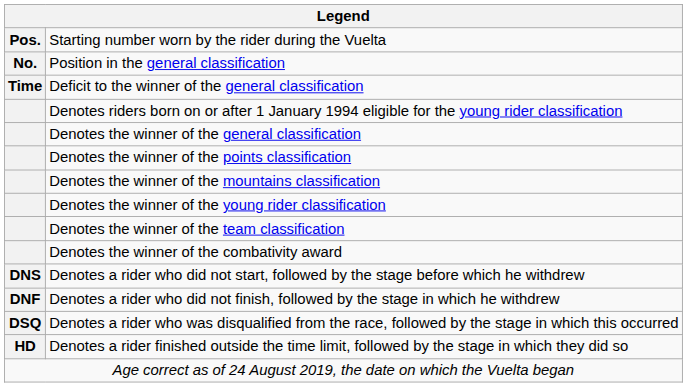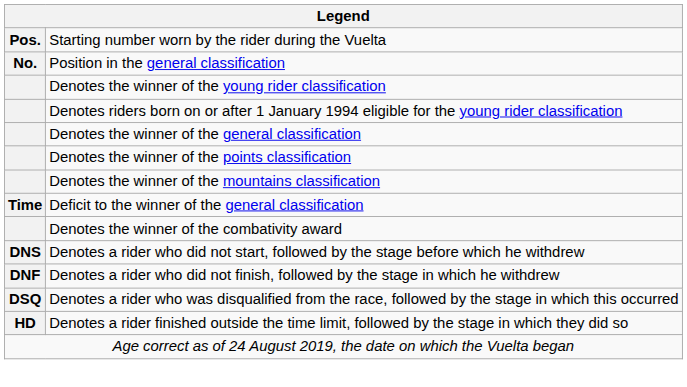rows swapped: Deficit to the winner of the general classification <-> Denotes the winner of the young rider classification
- row: Denotes the winner of the team classification
